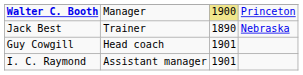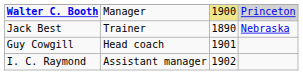Walter C. Booth | column 4: no background -> lightgrey background
I. C. Raymond | column 3: 1901 -> 1902
